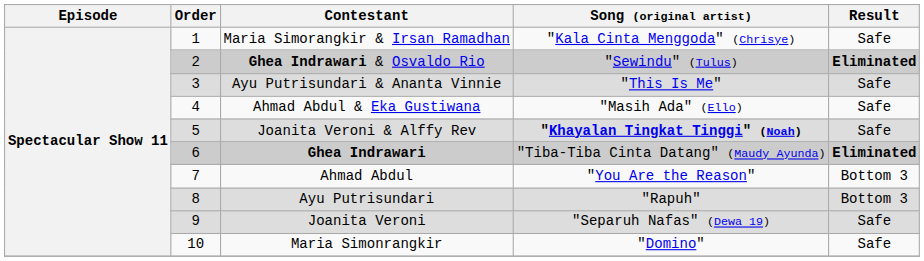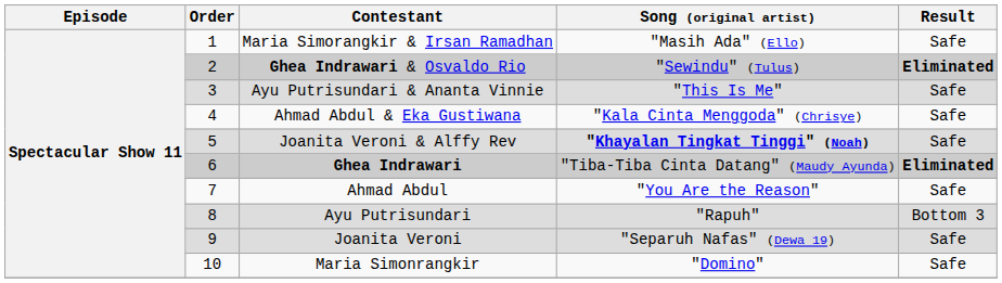Maria Simorangkir & Irsan Ramadhan | Song (original artist): "Kala Cinta Menggoda" (Chrisye) -> "Masih Ada" (Ello)
Ahmad Abdul & Eka Gustiwana | Song (original artist): "Masih Ada" (Ello) -> "Kala Cinta Menggoda" (Chrisye)
Ahmad Abdul | Result: Bottom 3 -> Safe
